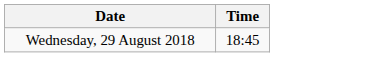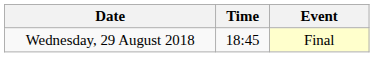+ column: Event | Final
